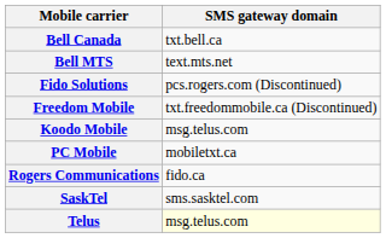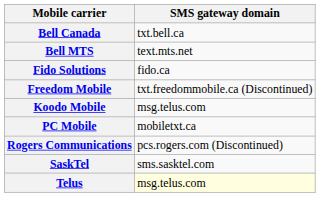Fido Solutions | SMS gateway domain: pcs.rogers.com (Discontinued) -> fido.ca
Rogers Communications | SMS gateway domain: fido.ca -> pcs.rogers.com (Discontinued)
